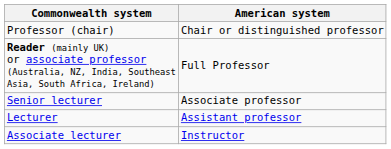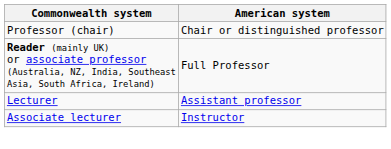- row: Senior lecturer | Associate professor
